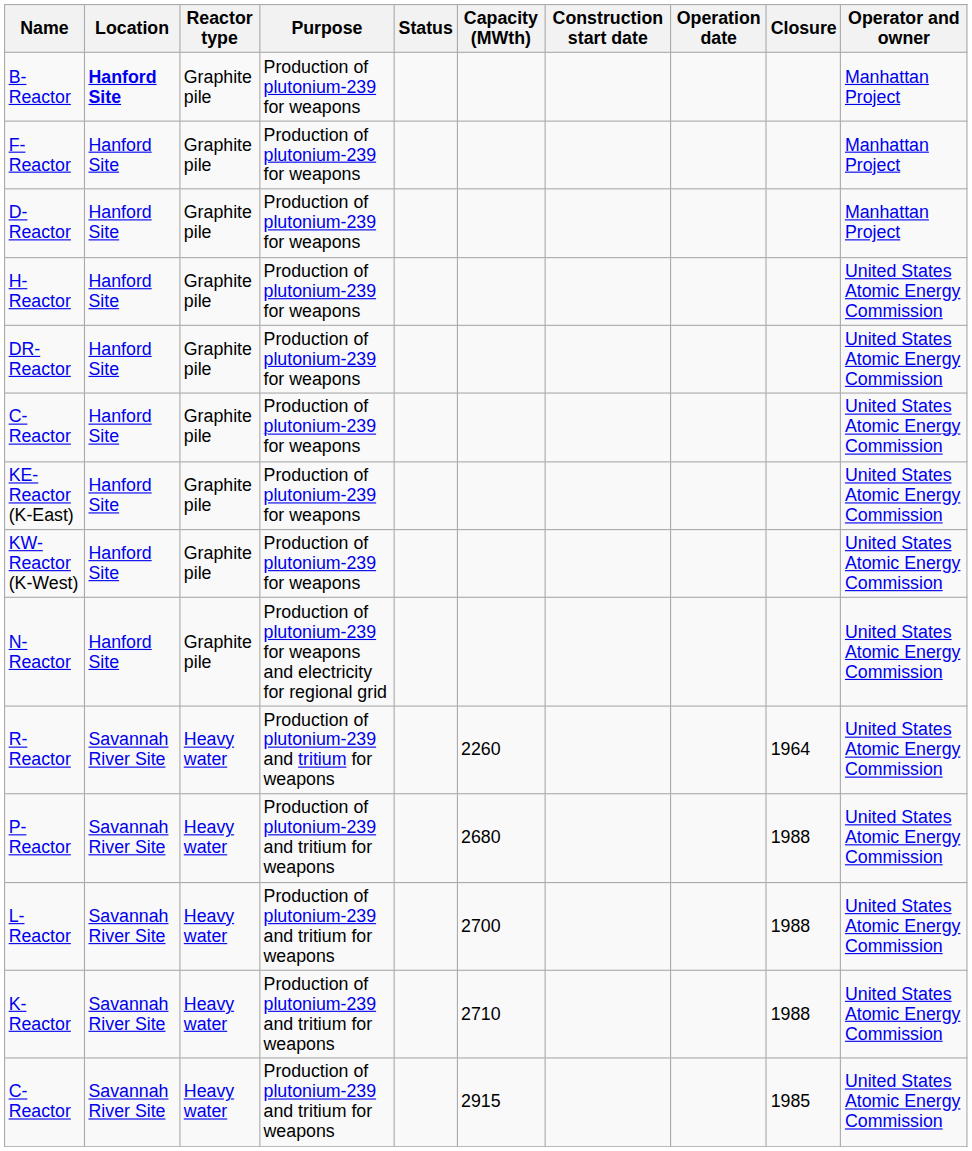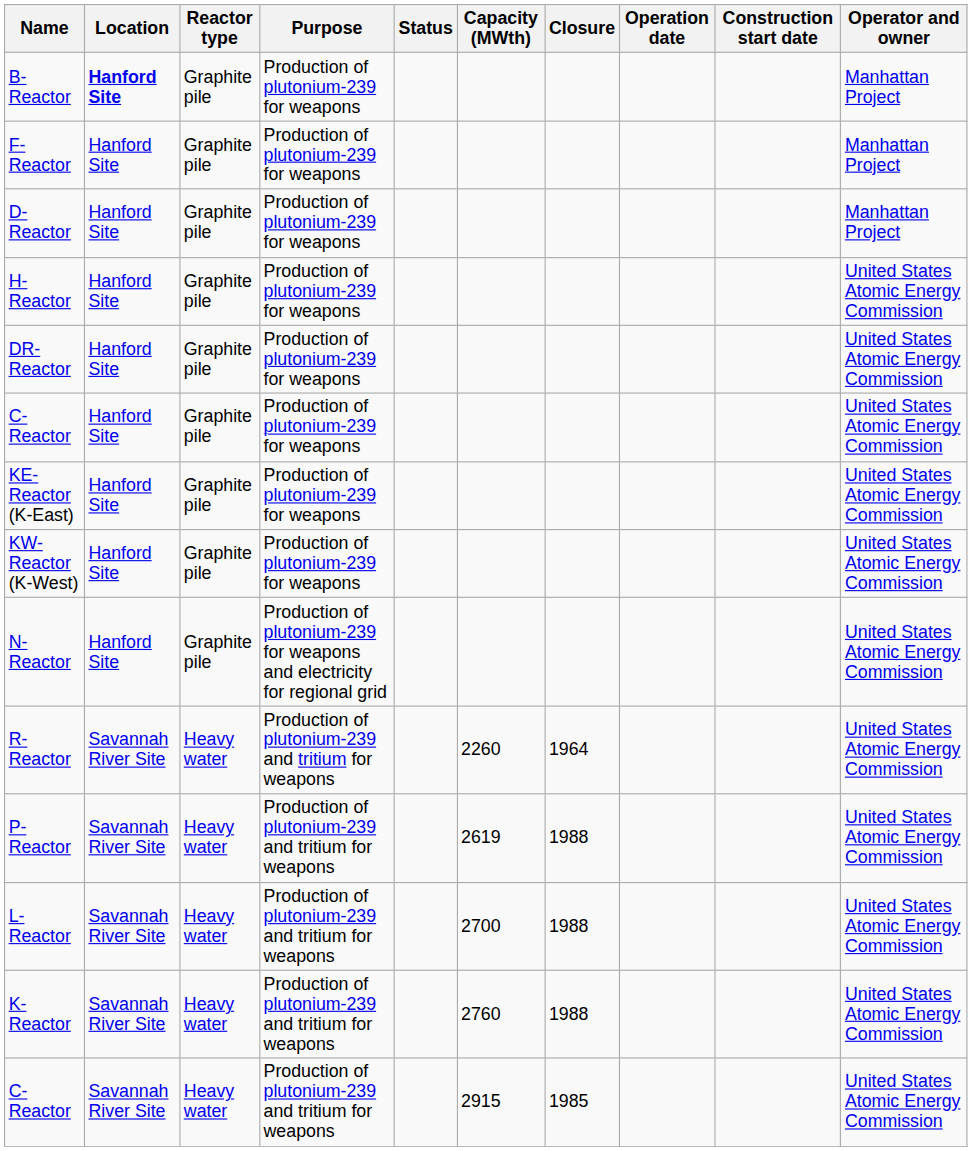columns swapped: Construction start date <-> Closure
P-Reactor | Capacity (MWth): 2680 -> 2619
K-Reactor | Capacity (MWth): 2710 -> 2760
